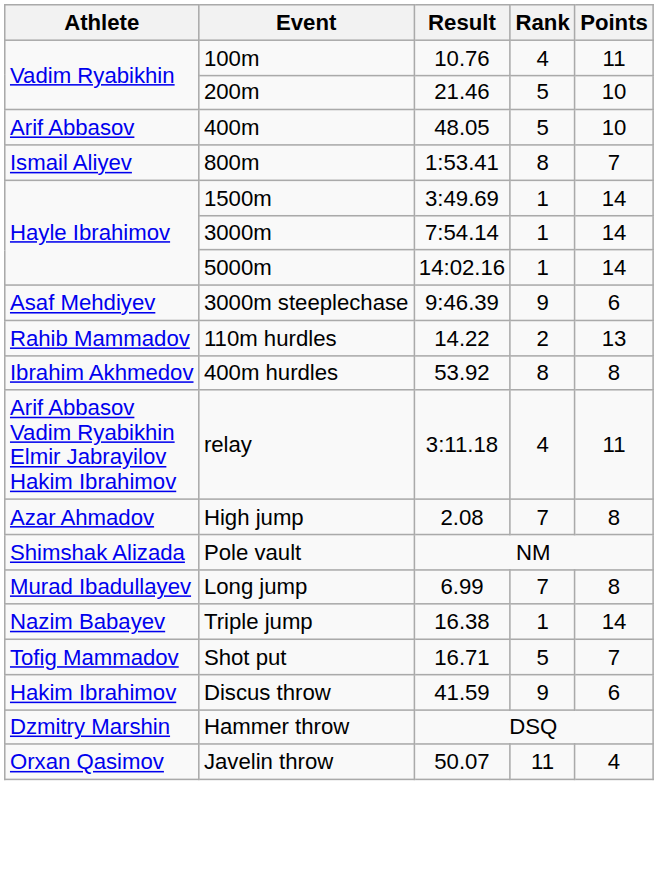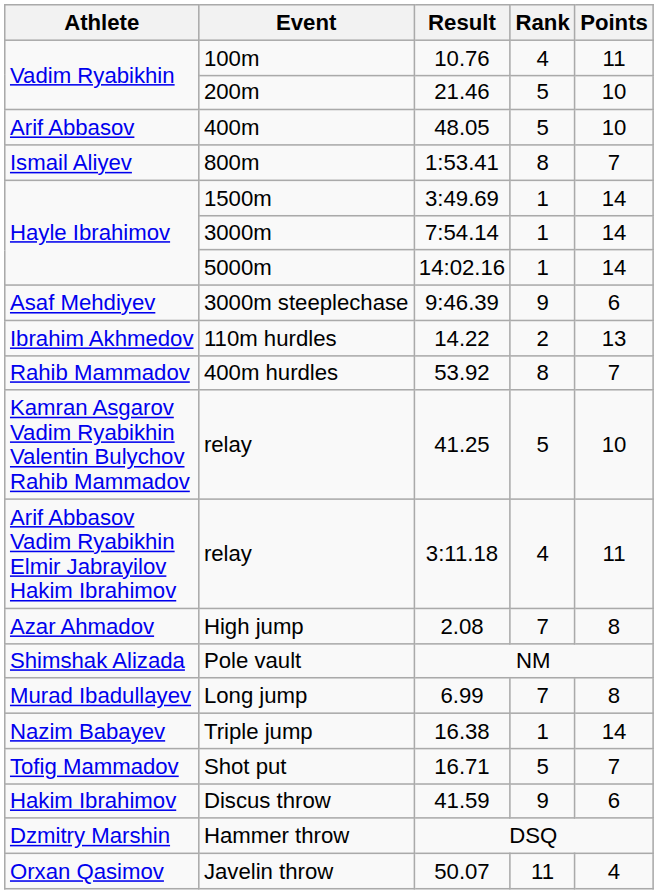110m hurdles | Athlete: Rahib Mammadov -> Ibrahim Akhmedov
400m hurdles | Athlete: Ibrahim Akhmedov -> Rahib Mammadov
400m hurdles | Points: 8 -> 7
+ row: Kamran Asgarov Vadim Ryabikhin Valentin Bulychov Rahib Mammadov | relay | 41.25 | 5 | 10
